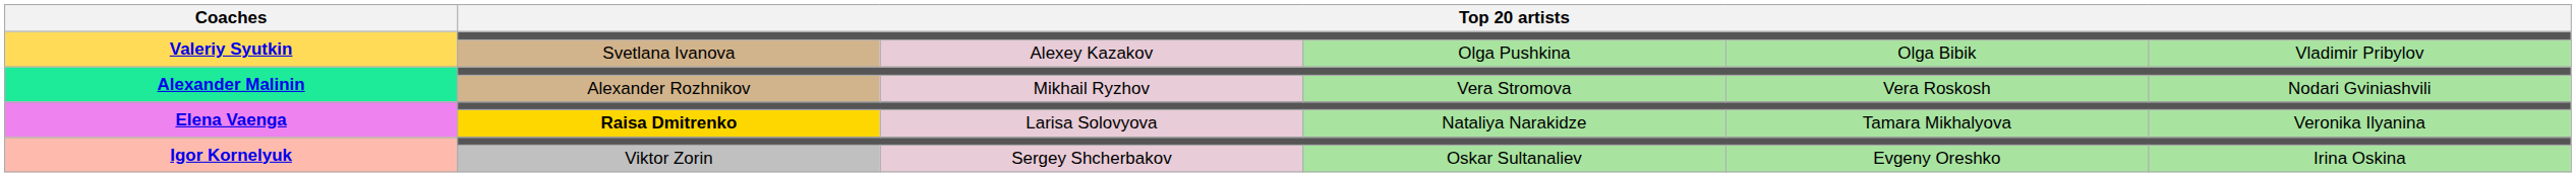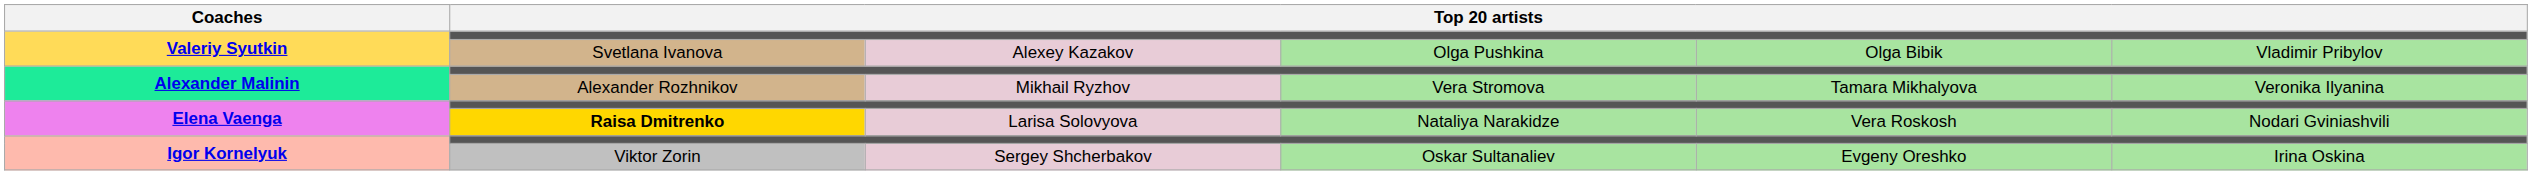Alexander Rozhnikov | column 5: Vera Roskosh -> Tamara Mikhalyova
Alexander Rozhnikov | column 6: Nodari Gviniashvili -> Veronika Ilyanina
Raisa Dmitrenko | column 5: Tamara Mikhalyova -> Vera Roskosh
Raisa Dmitrenko | column 6: Veronika Ilyanina -> Nodari Gviniashvili
